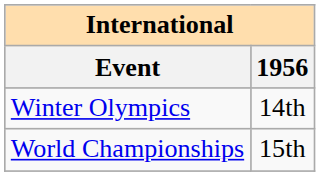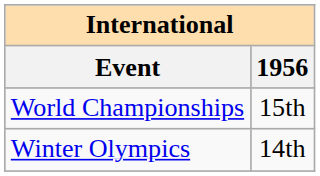rows swapped: Winter Olympics <-> World Championships
